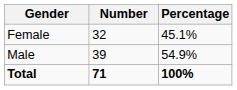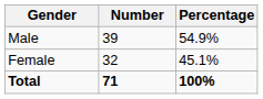rows swapped: Male <-> Female
